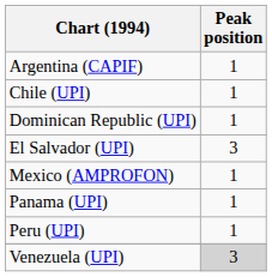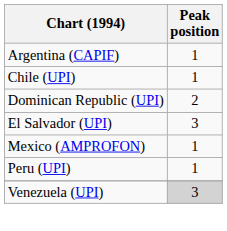Dominican Republic (UPI) | Peak position: 1 -> 2
- row: Panama (UPI) | 1
